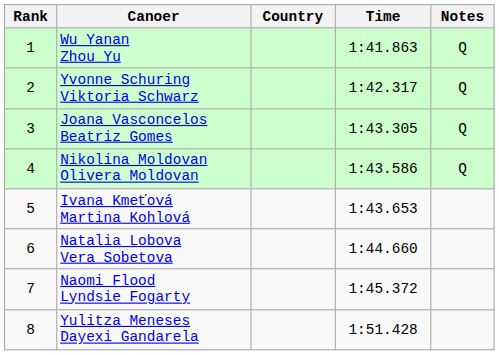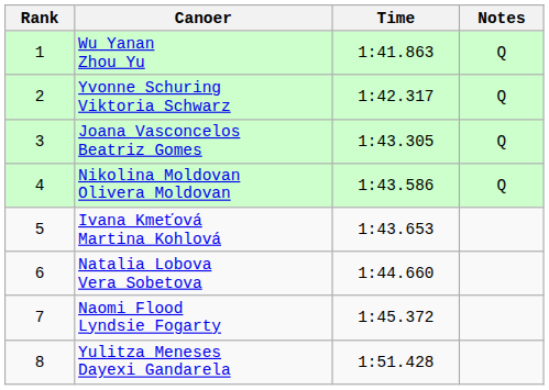- column: Country
